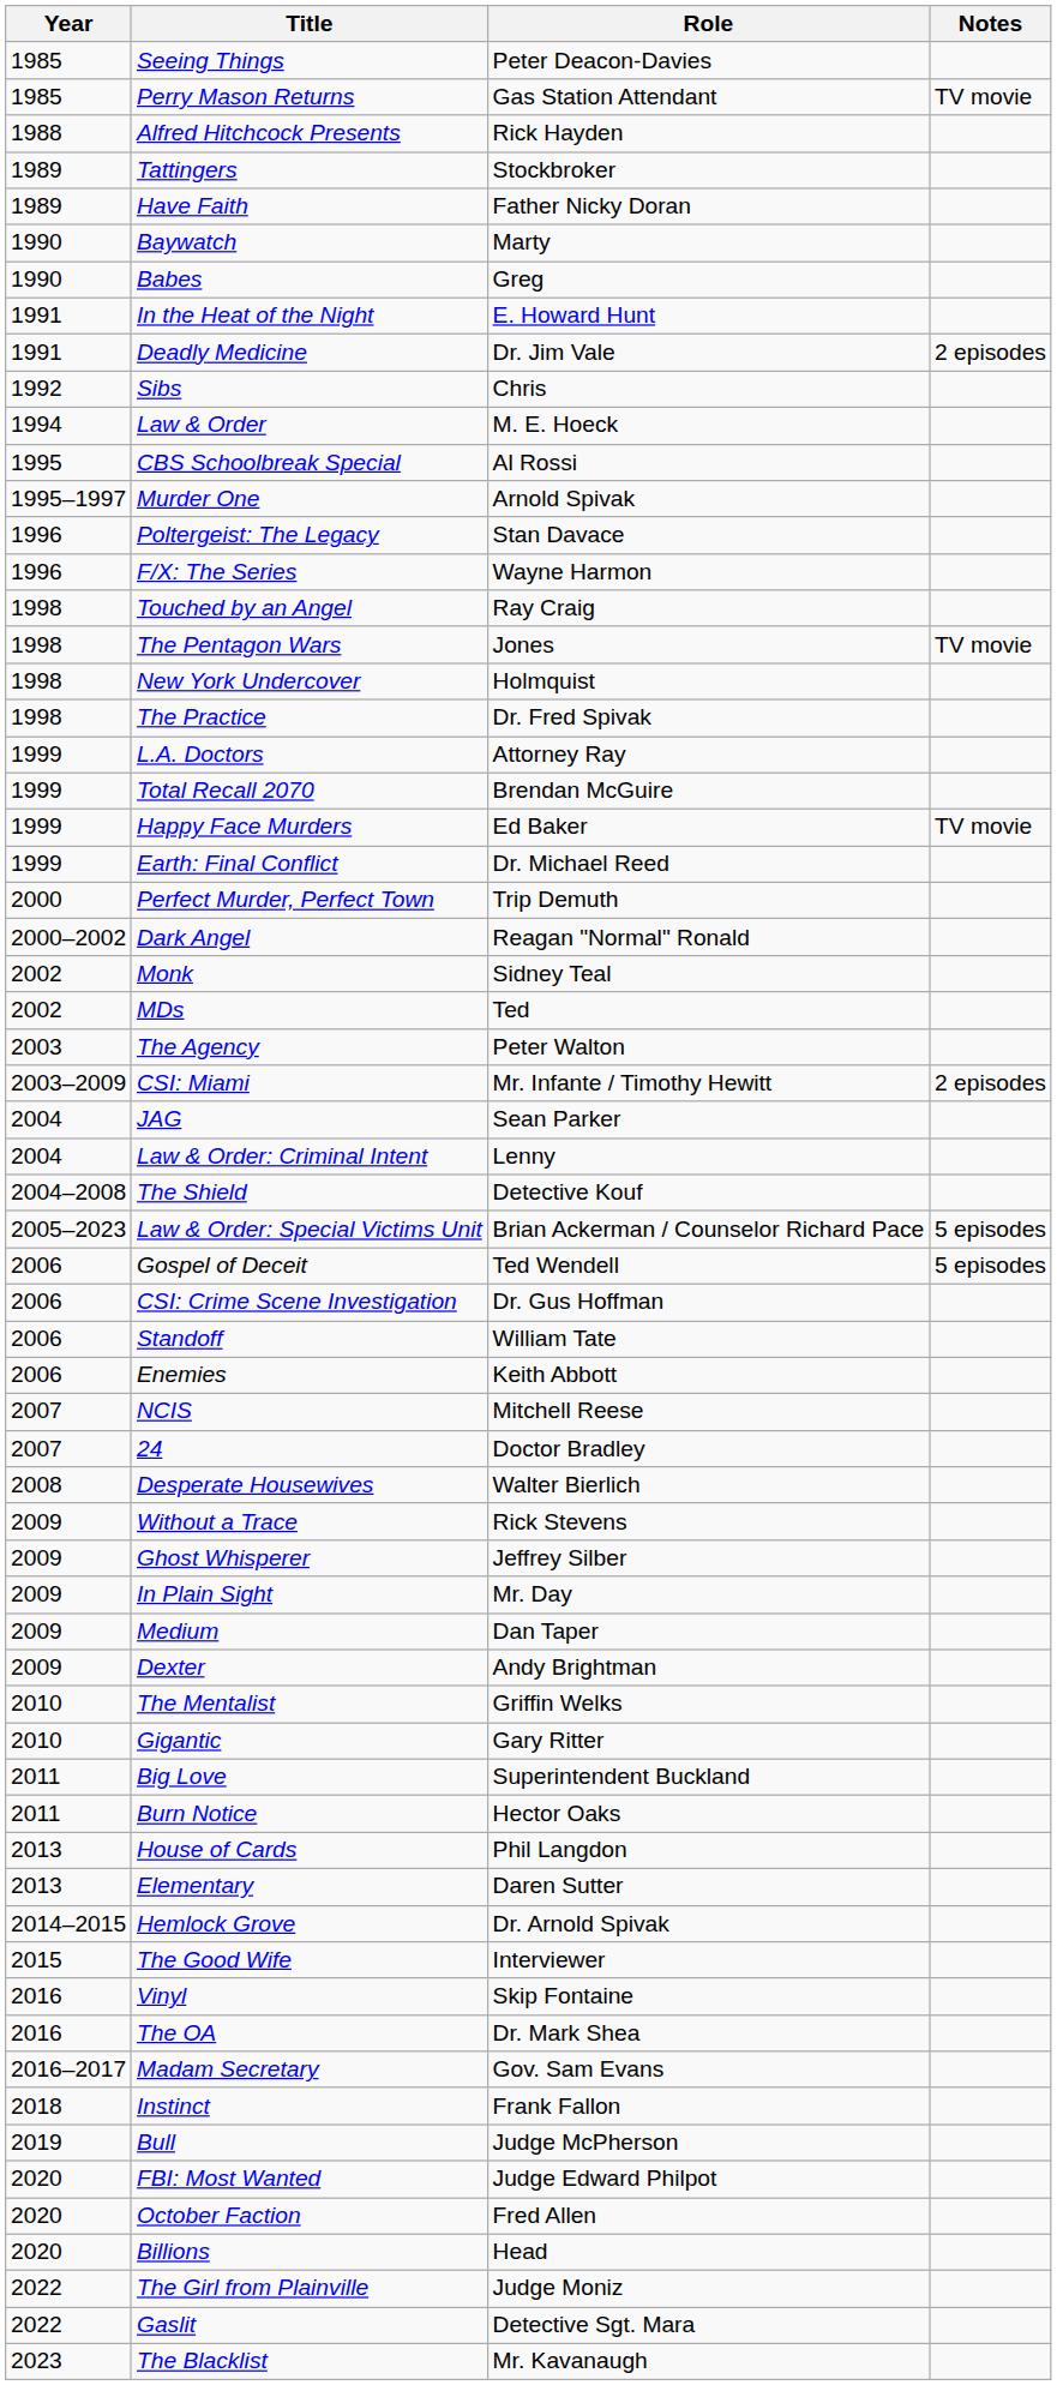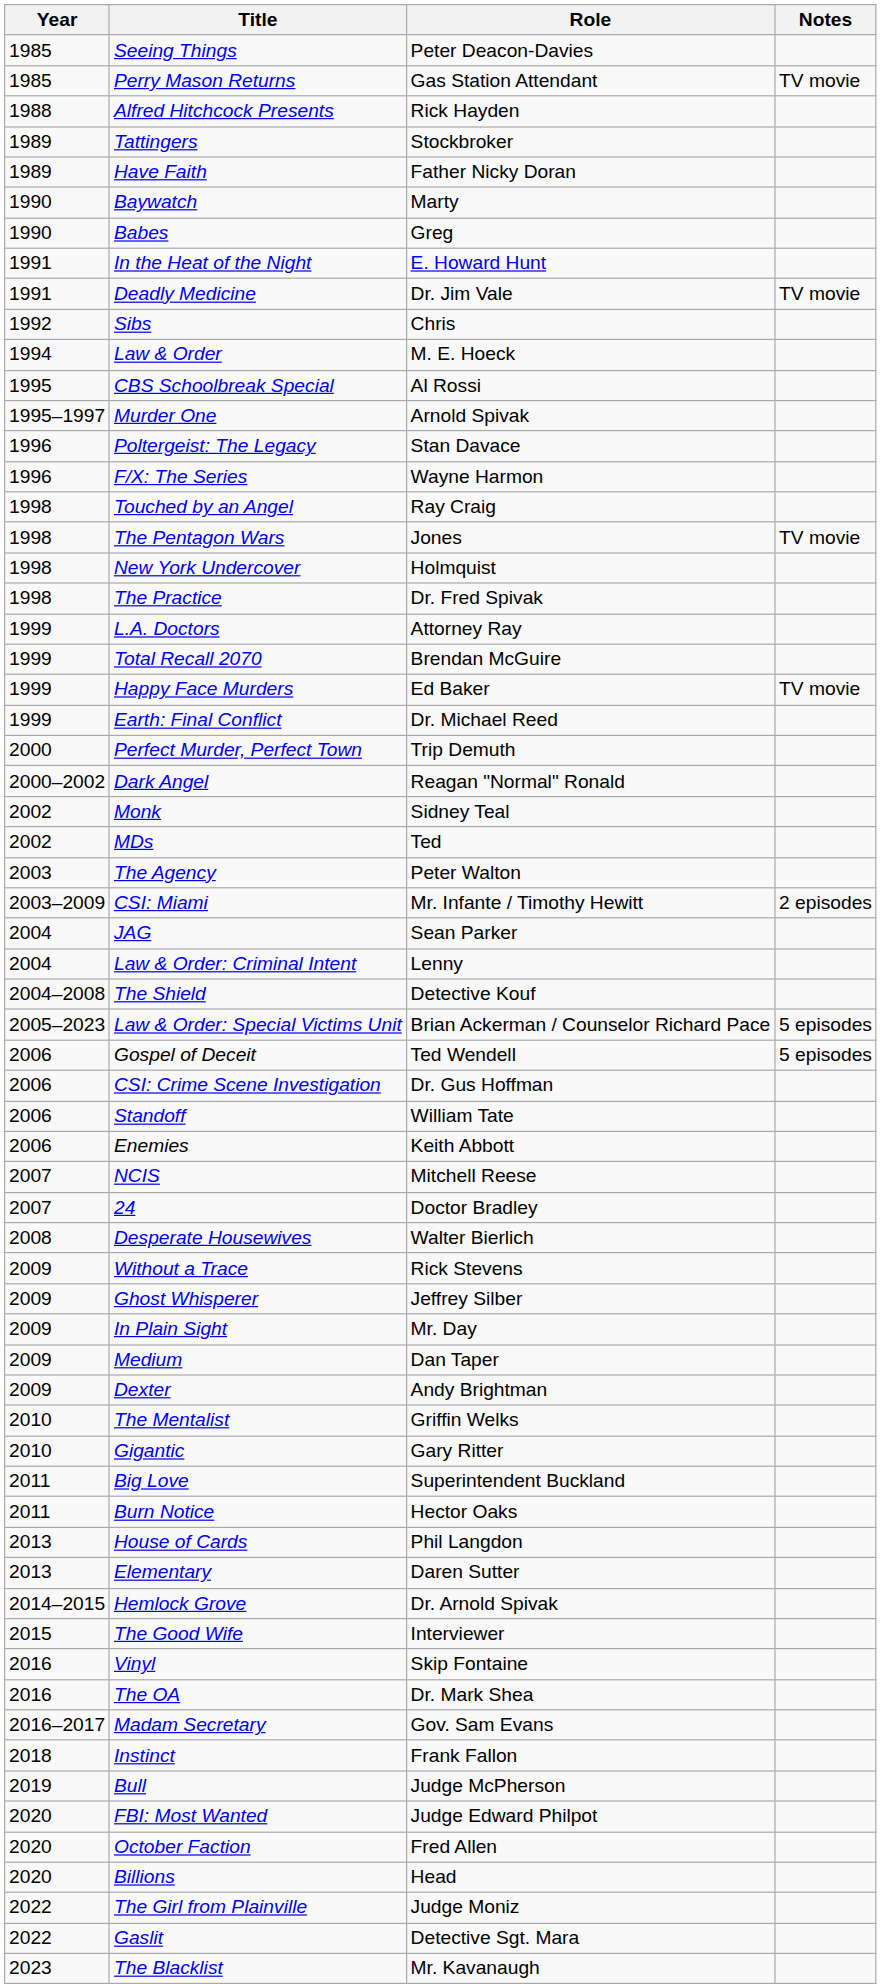Deadly Medicine | Notes: 2 episodes -> TV movie
